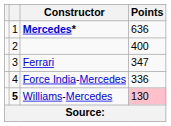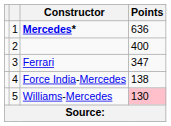Force India-Mercedes | Points: 336 -> 138
Williams-Mercedes | column 2: bold -> normal
